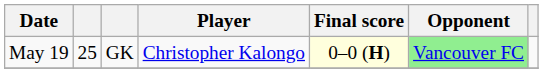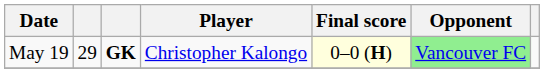May 19 | column 2: 25 -> 29
May 19 | column 3: normal -> bold
